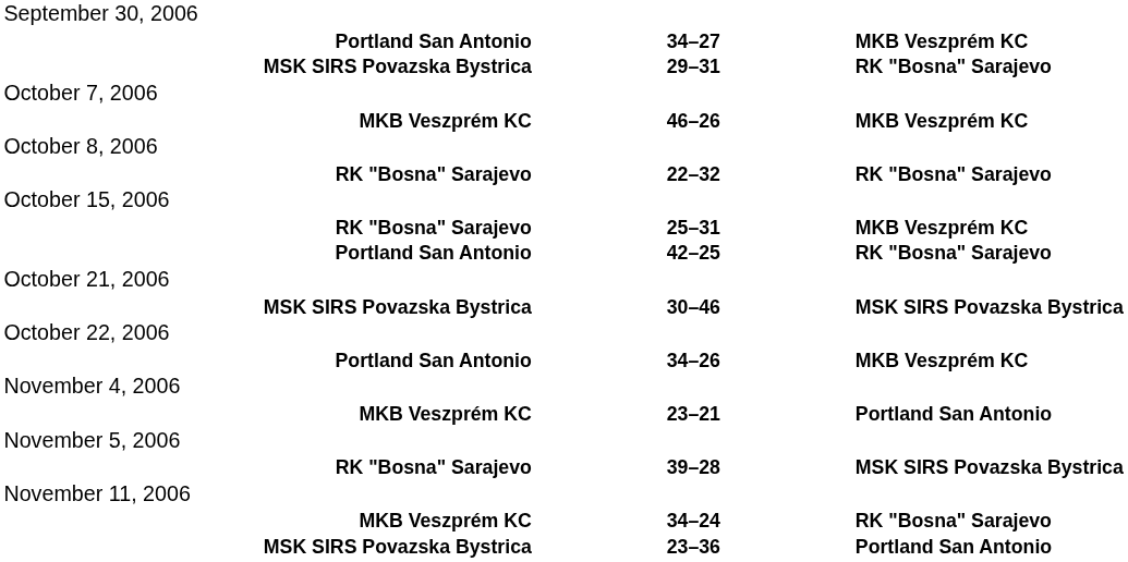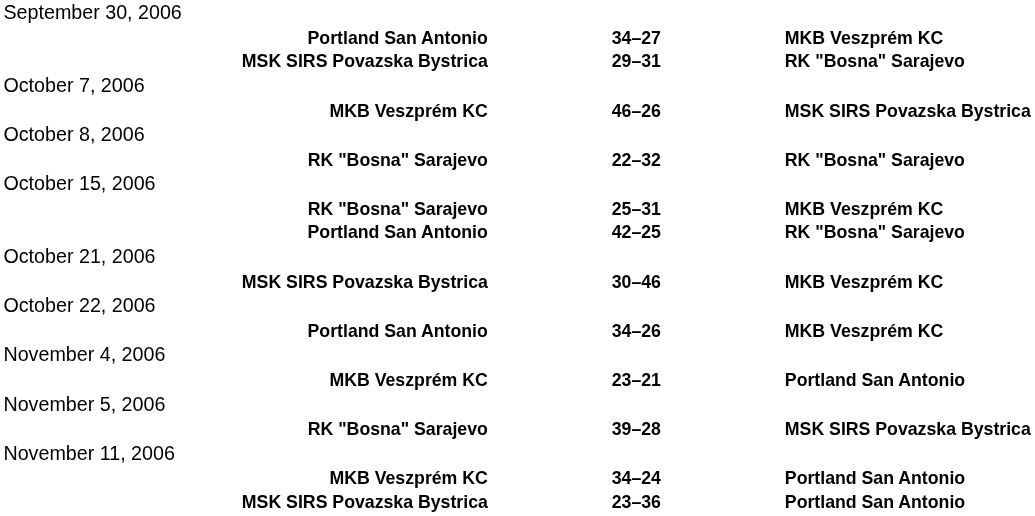MKB Veszprém KC / 46–26 | column 3: MKB Veszprém KC -> MSK SIRS Povazska Bystrica
MSK SIRS Povazska Bystrica / 30–46 | column 3: MSK SIRS Povazska Bystrica -> MKB Veszprém KC
MKB Veszprém KC / 34–24 | column 3: RK "Bosna" Sarajevo -> Portland San Antonio
